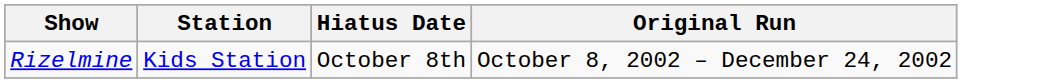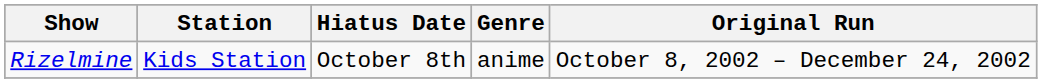+ column: Genre | anime
